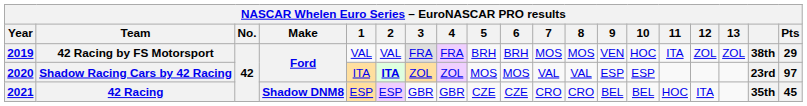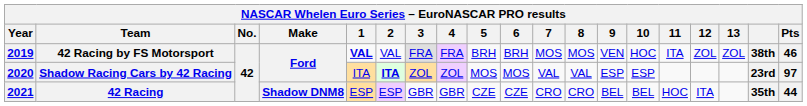42 Racing by FS Motorsport | 1: normal -> bold
42 Racing by FS Motorsport | Pts: 29 -> 46
42 Racing | Pts: 45 -> 44
